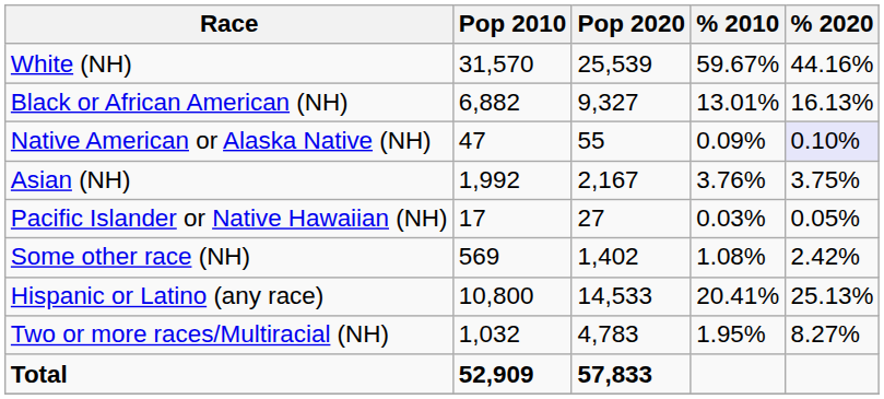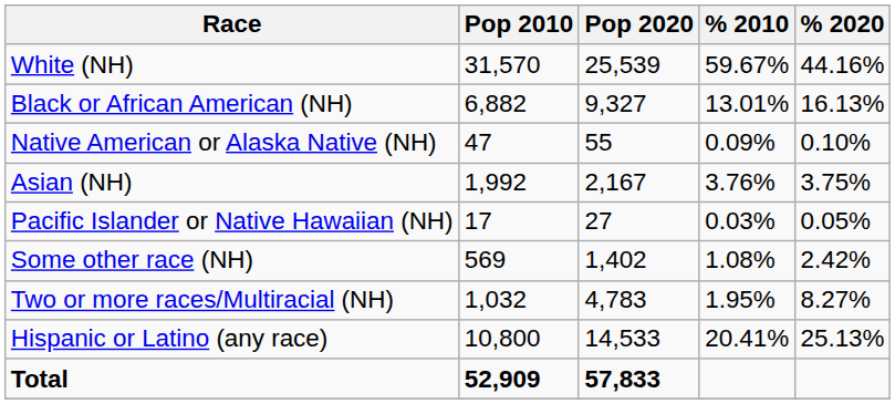Native American or Alaska Native (NH) | % 2020: lavender background -> no background
rows swapped: Two or more races/Multiracial (NH) <-> Hispanic or Latino (any race)
